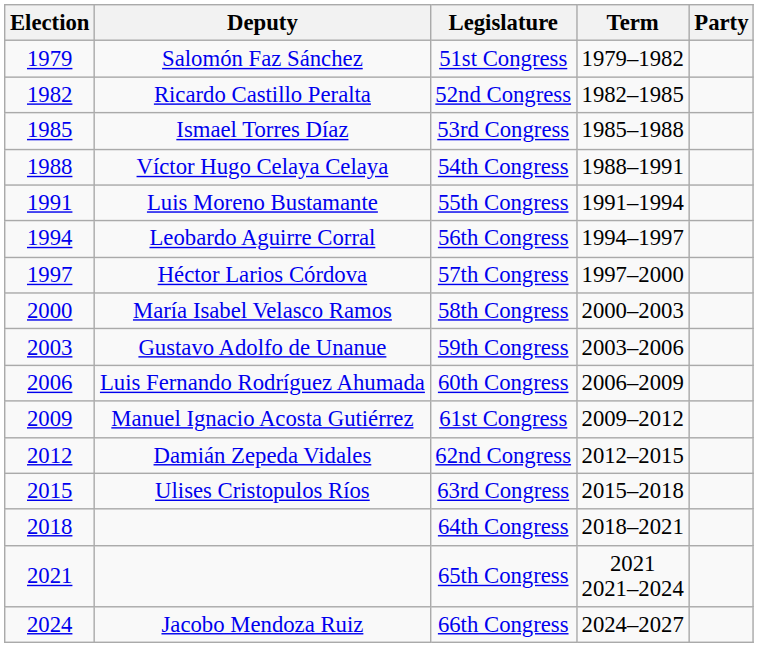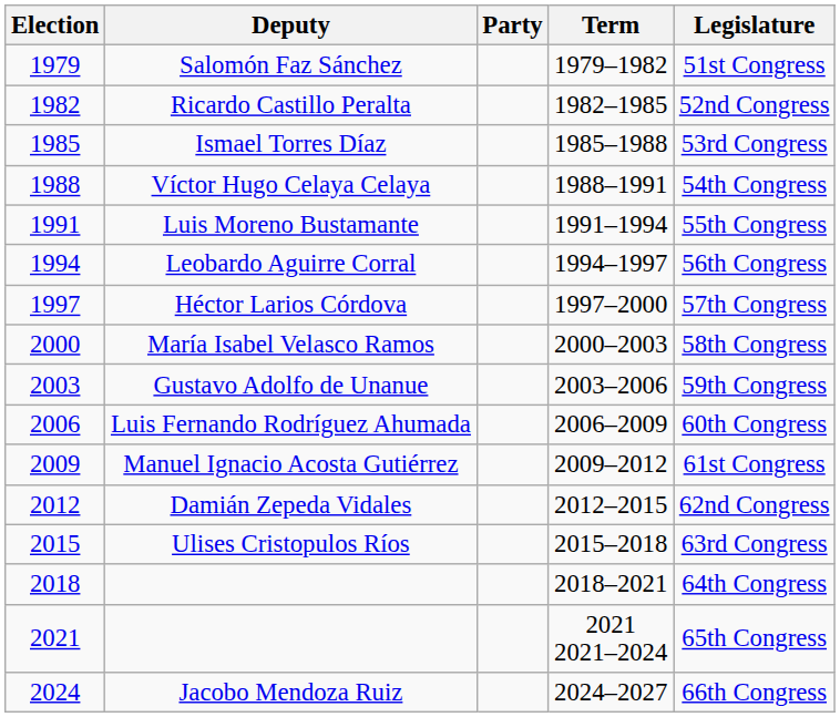columns swapped: Party <-> Legislature
